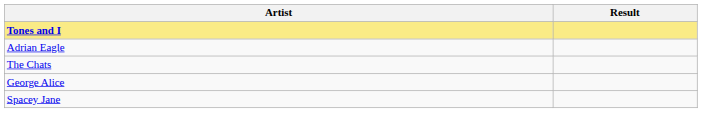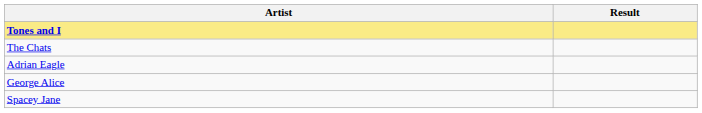rows swapped: Adrian Eagle <-> The Chats
